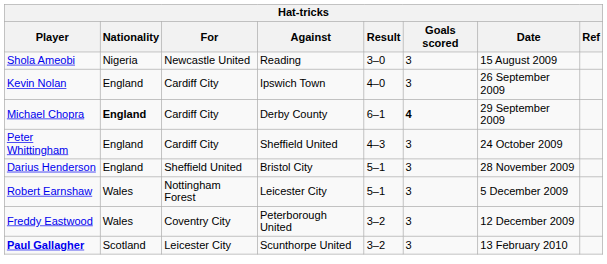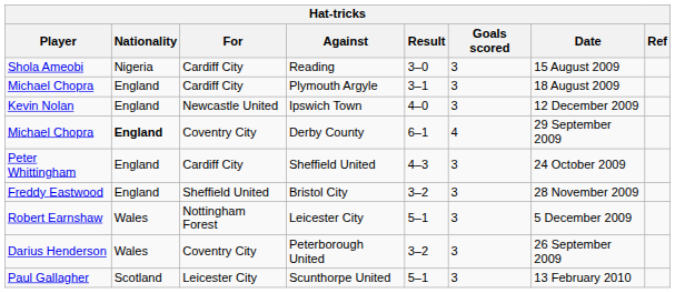Reading | For: Newcastle United -> Cardiff City
+ row: Michael Chopra | England | Cardiff City | Plymouth Argyle | 3–1 | 3 | 18 August 2009
Ipswich Town | For: Cardiff City -> Newcastle United
Ipswich Town | Date: 26 September 2009 -> 12 December 2009
Derby County | For: Cardiff City -> Coventry City
Derby County | Goals scored: bold -> normal
Bristol City | Player: Darius Henderson -> Freddy Eastwood
Bristol City | Result: 5–1 -> 3–2
Peterborough United | Player: Freddy Eastwood -> Darius Henderson
Peterborough United | Date: 12 December 2009 -> 26 September 2009
Scunthorpe United | Player: bold -> normal
Scunthorpe United | Result: 3–2 -> 5–1
